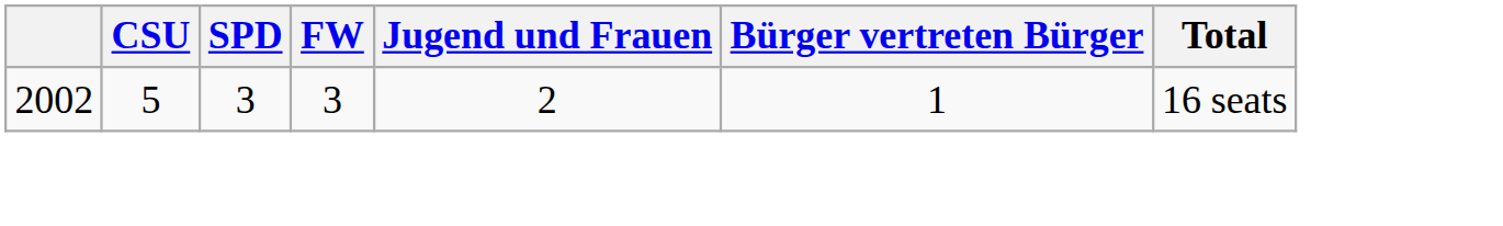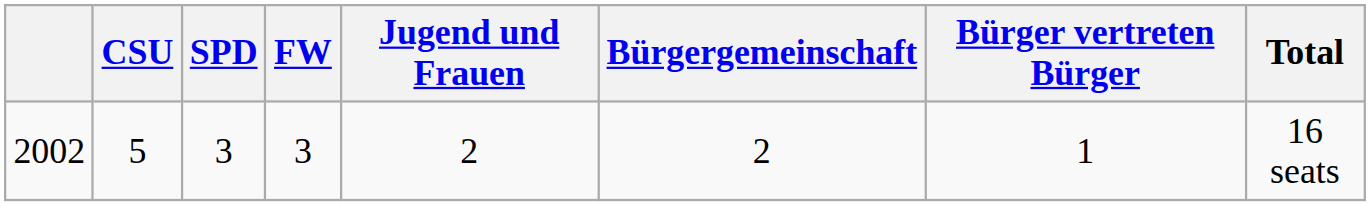+ column: Bürgergemeinschaft | 2
